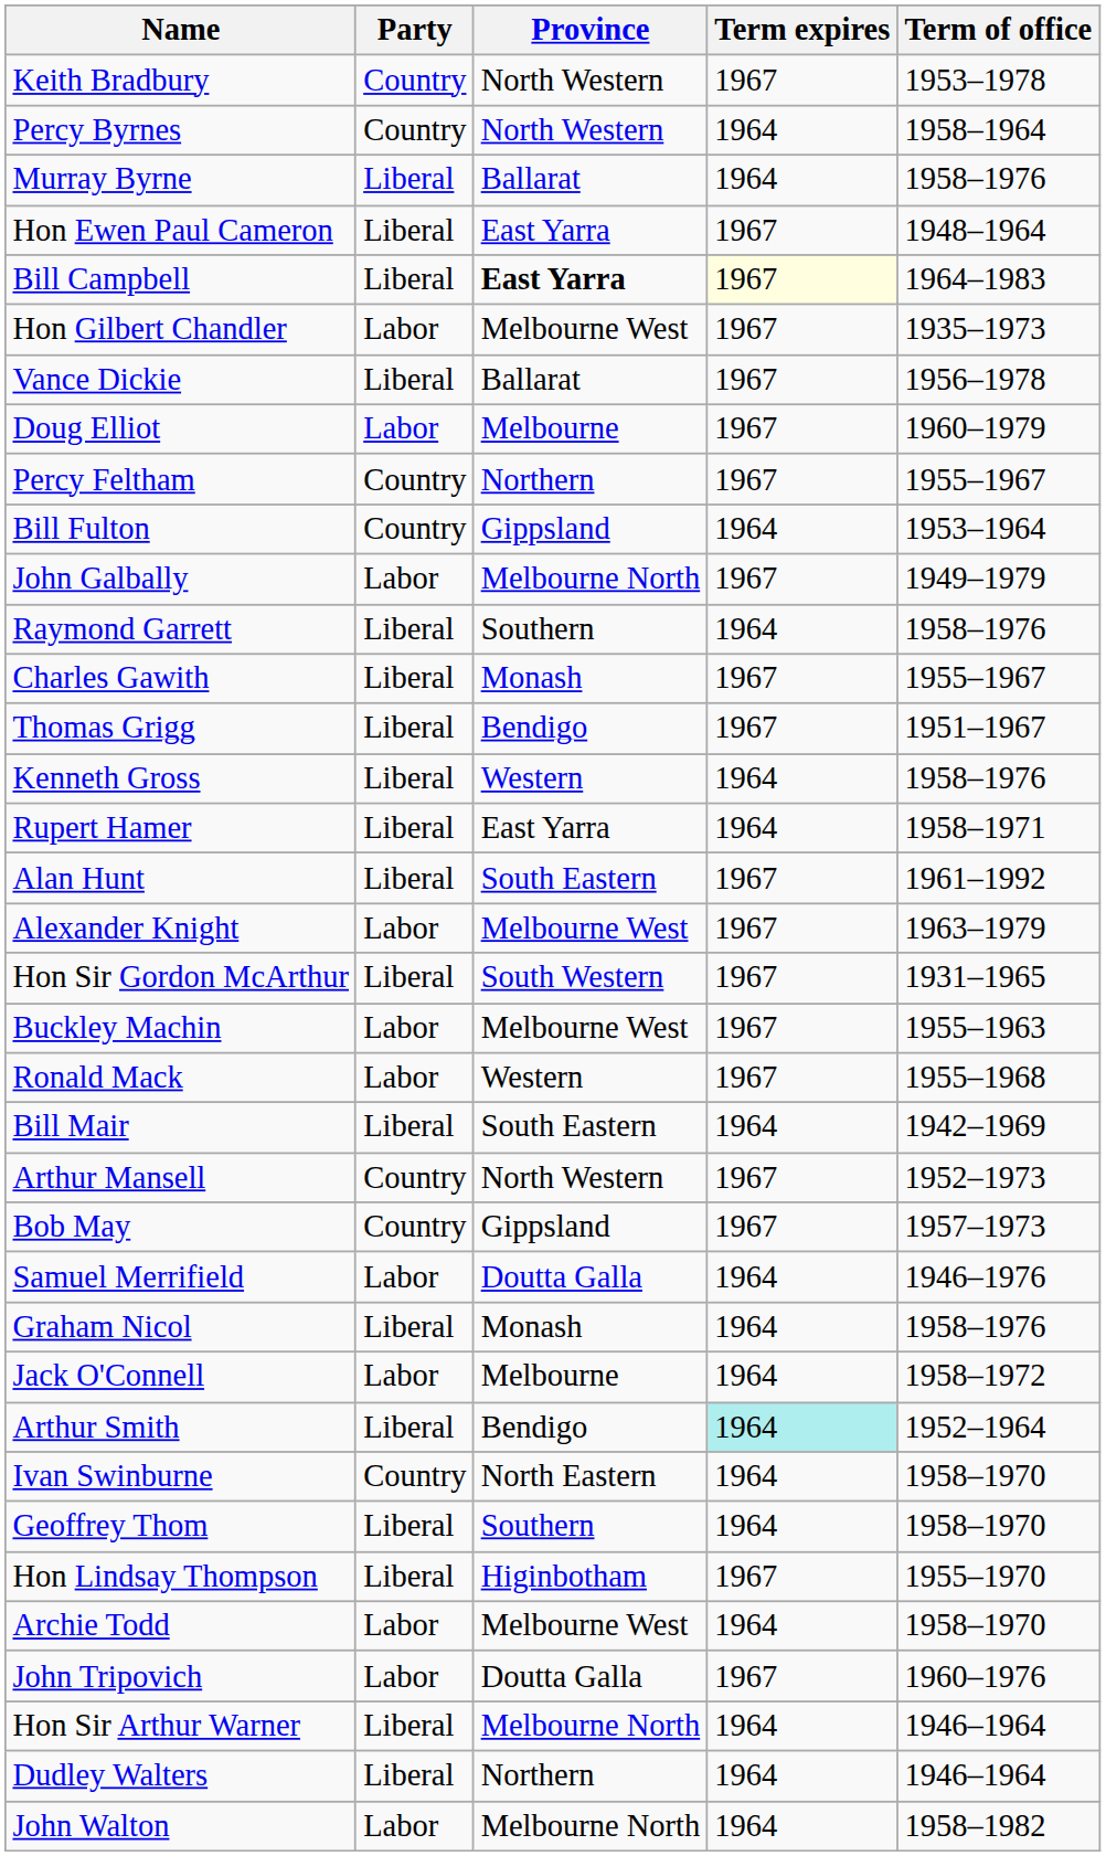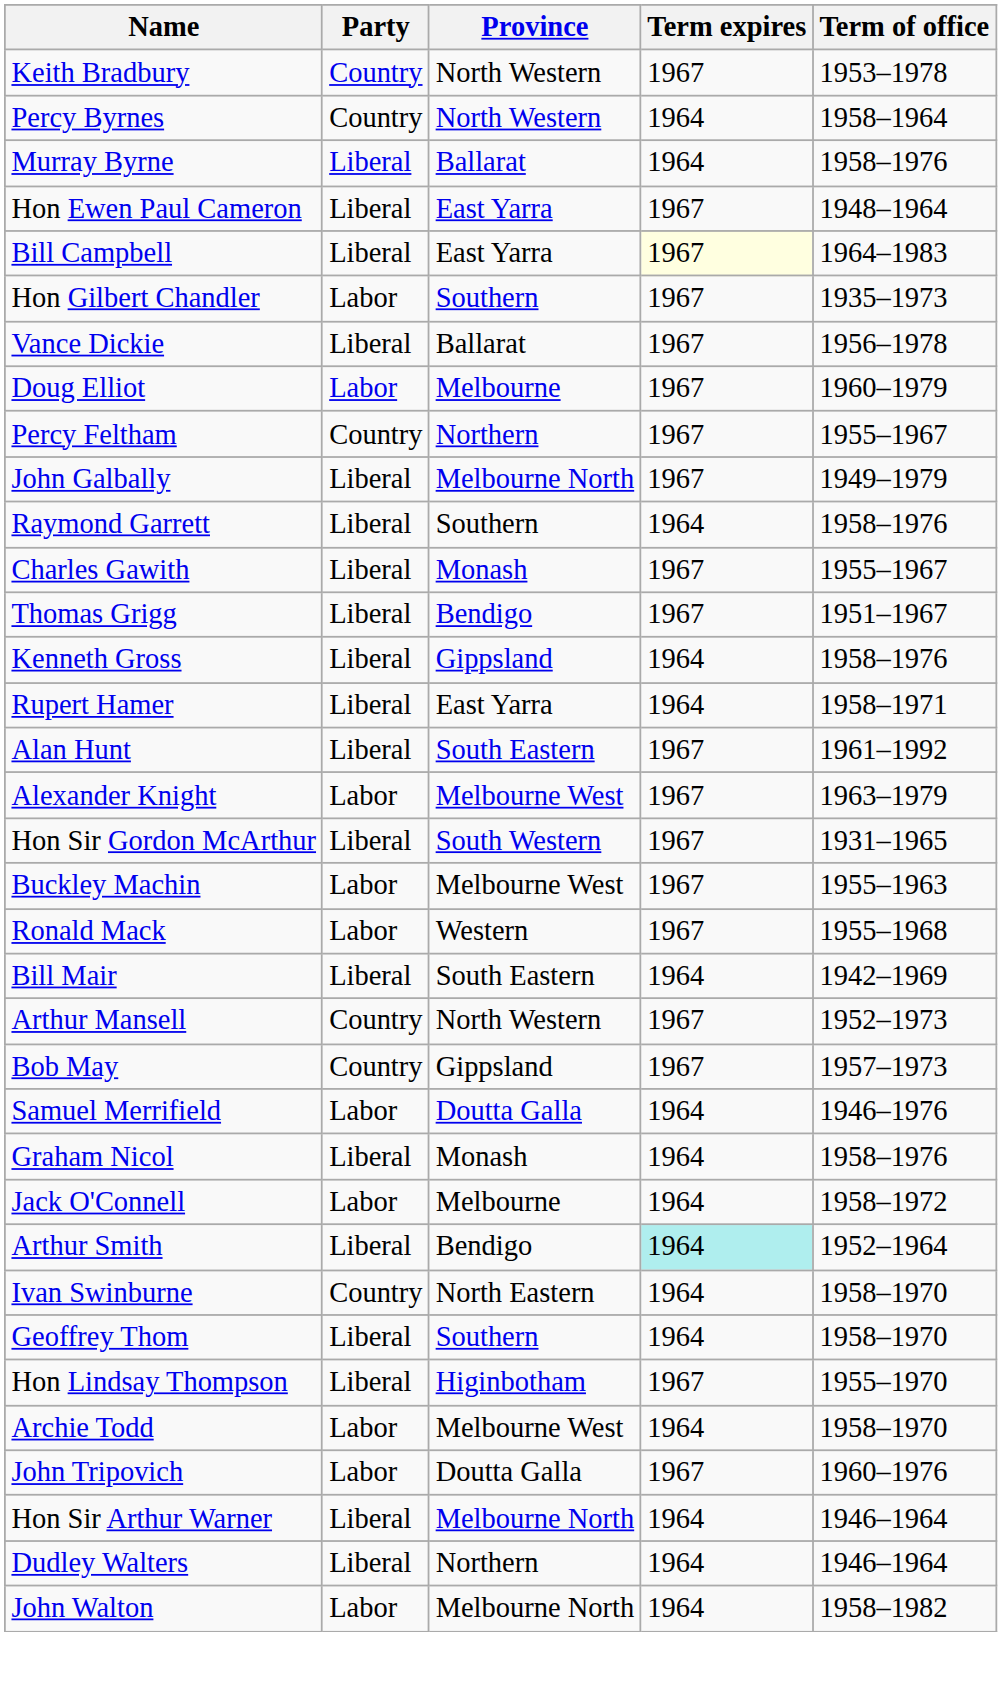Bill Campbell | Province: bold -> normal
Hon Gilbert Chandler | Province: Melbourne West -> Southern
- row: Bill Fulton | Country | Gippsland | 1964 | 1953–1964
John Galbally | Party: Labor -> Liberal
Kenneth Gross | Province: Western -> Gippsland
